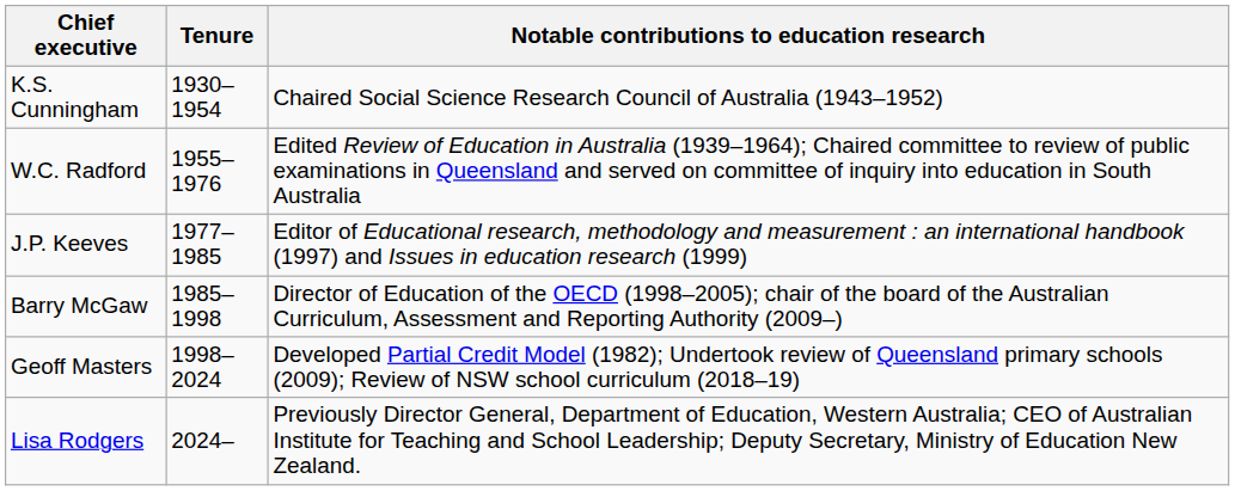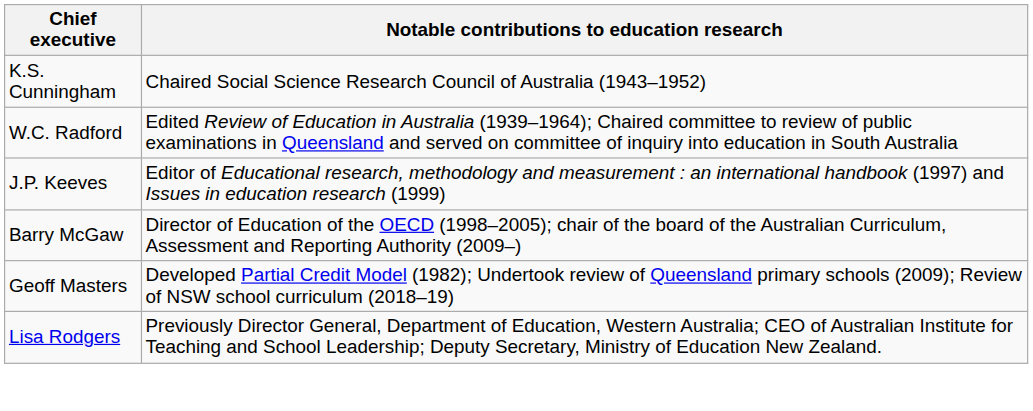- column: Tenure | 1930–1954 | 1955–1976 | 1977–1985 | 1985–1998 | 1998–2024 | 2024–
